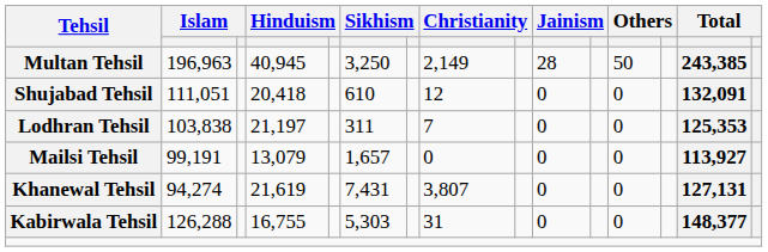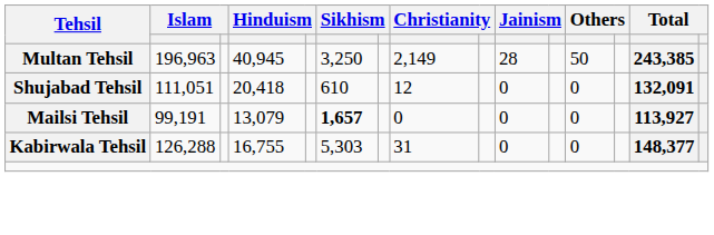- row: Lodhran Tehsil | 103,838 | 21,197 | 311 | 7 | 0 | 0 | 125,353
Mailsi Tehsil | column 6: normal -> bold
- row: Khanewal Tehsil | 94,274 | 21,619 | 7,431 | 3,807 | 0 | 0 | 127,131
